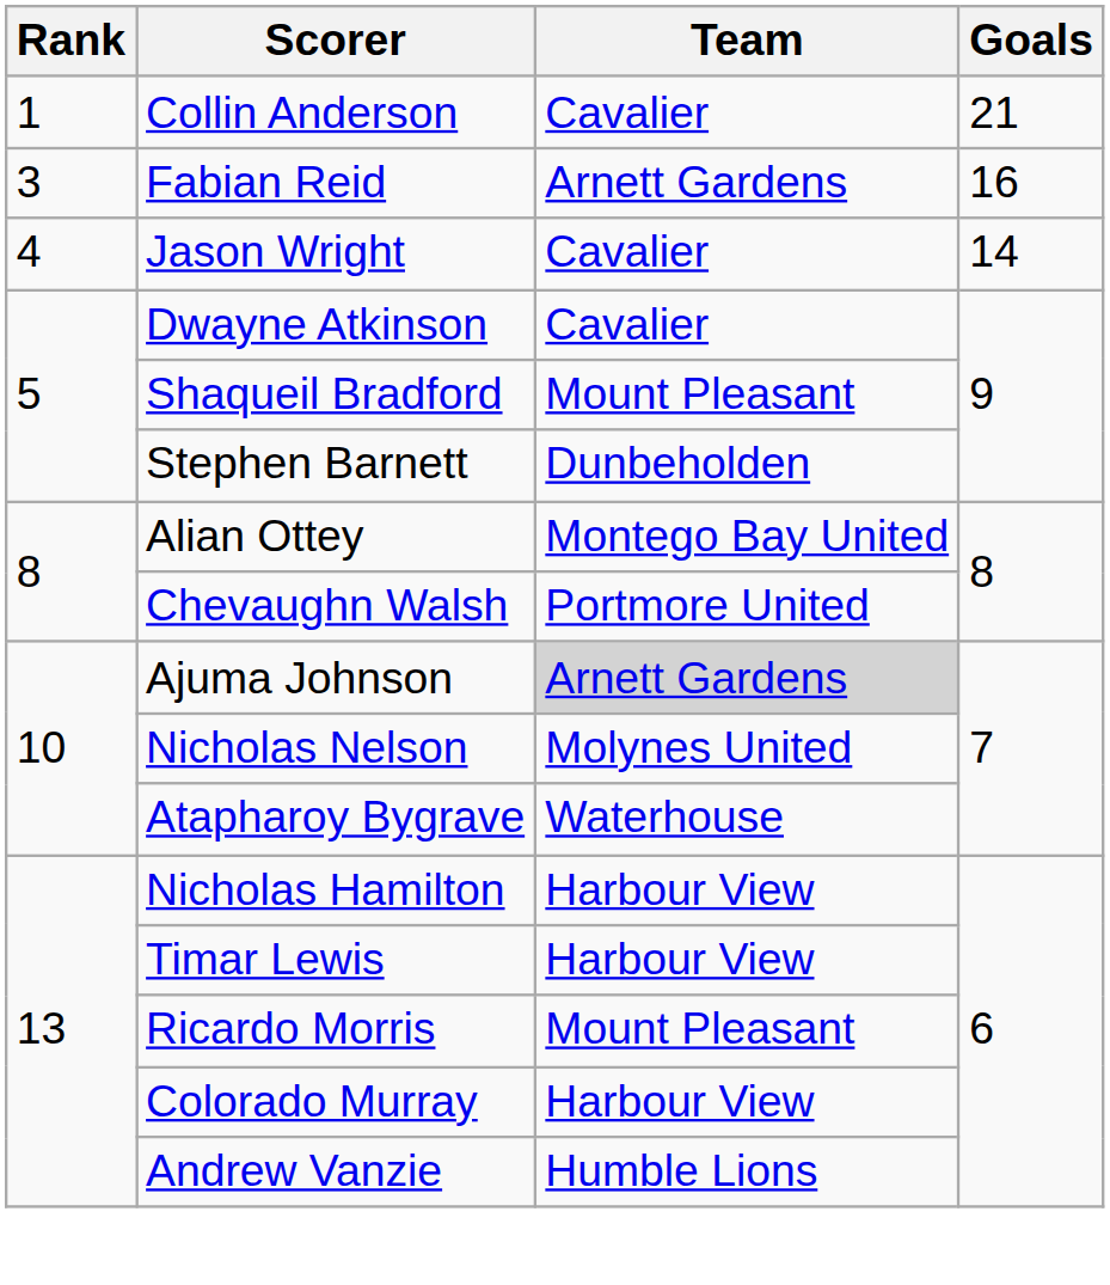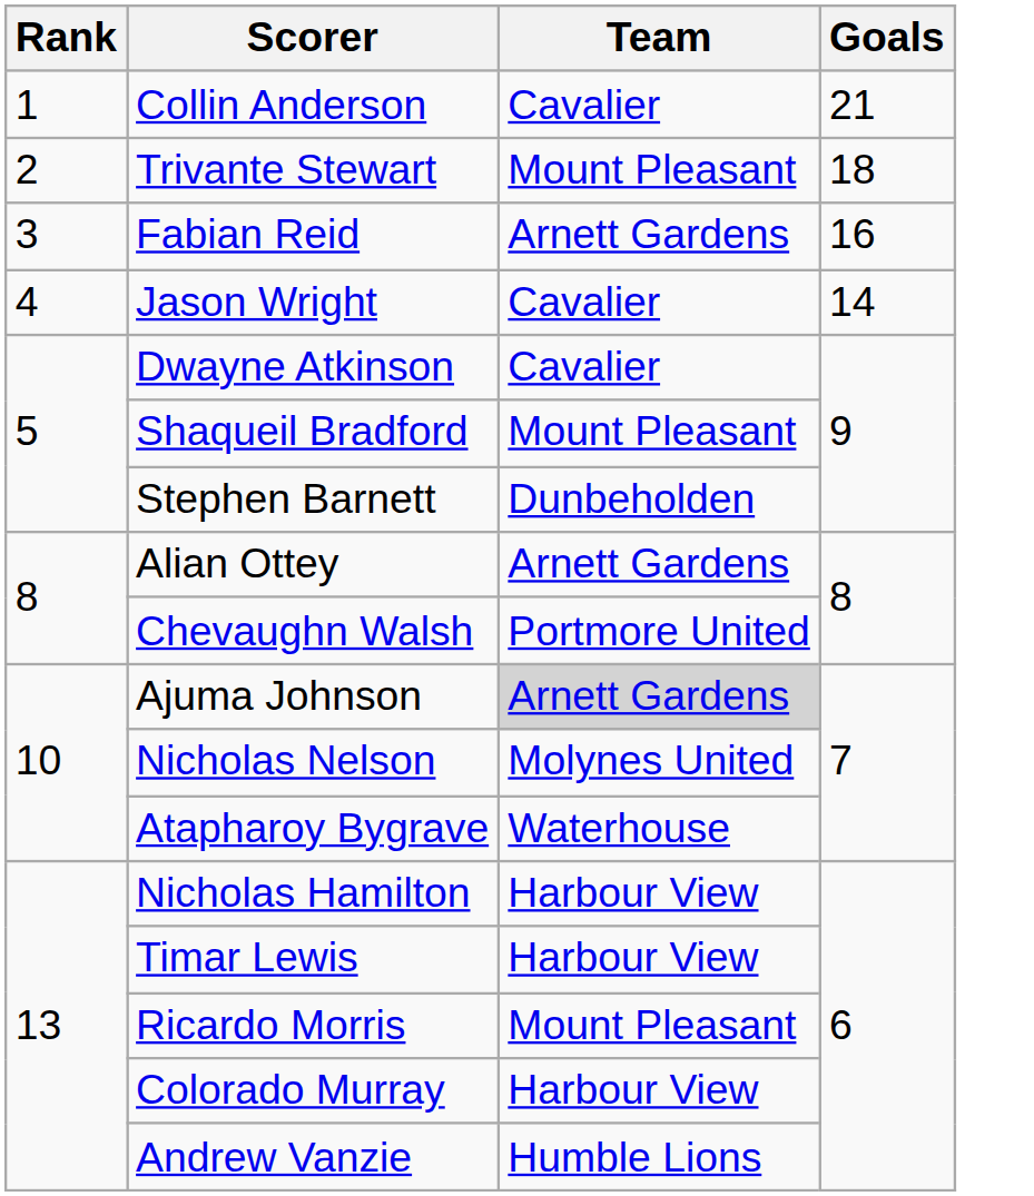+ row: 2 | Trivante Stewart | Mount Pleasant | 18
Alian Ottey | Team: Montego Bay United -> Arnett Gardens
